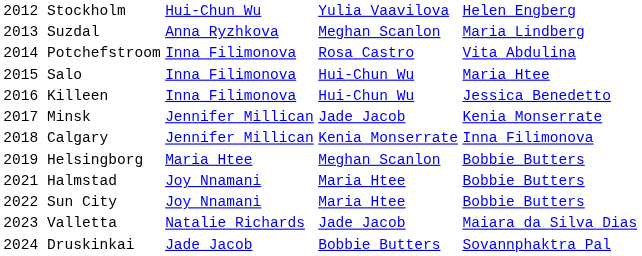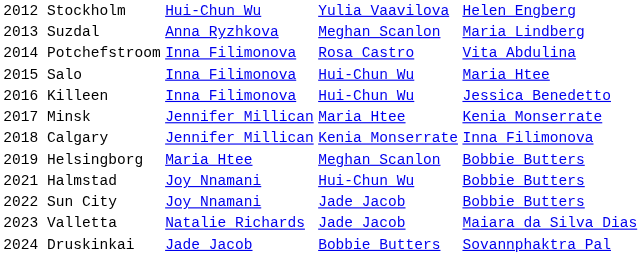2017 Minsk | column 3: Jade Jacob -> Maria Htee
2021 Halmstad | column 3: Maria Htee -> Hui-Chun Wu
2022 Sun City | column 3: Maria Htee -> Jade Jacob
